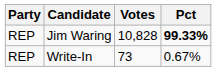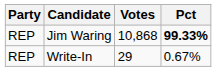Jim Waring | Votes: 10,828 -> 10,868
Write-In | Votes: 73 -> 29
